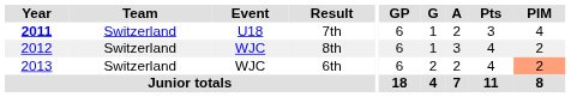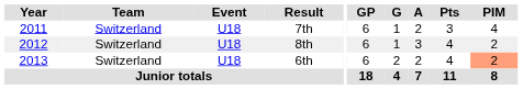7th | Year: bold -> normal
8th | Event: WJC -> U18
6th | Event: WJC -> U18
